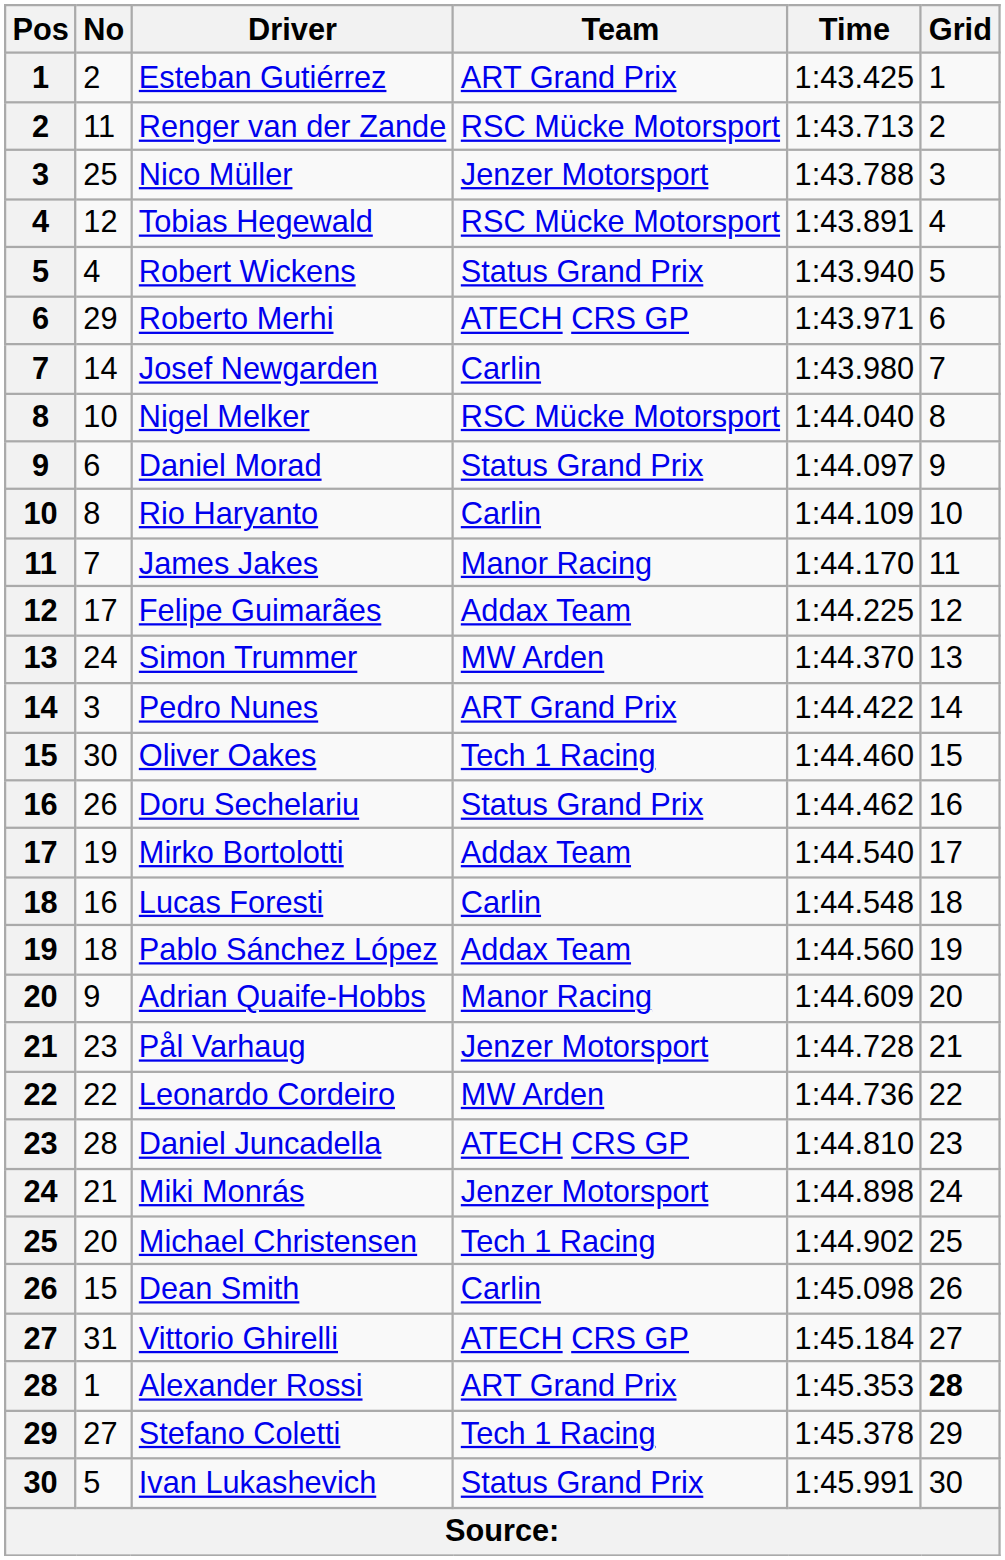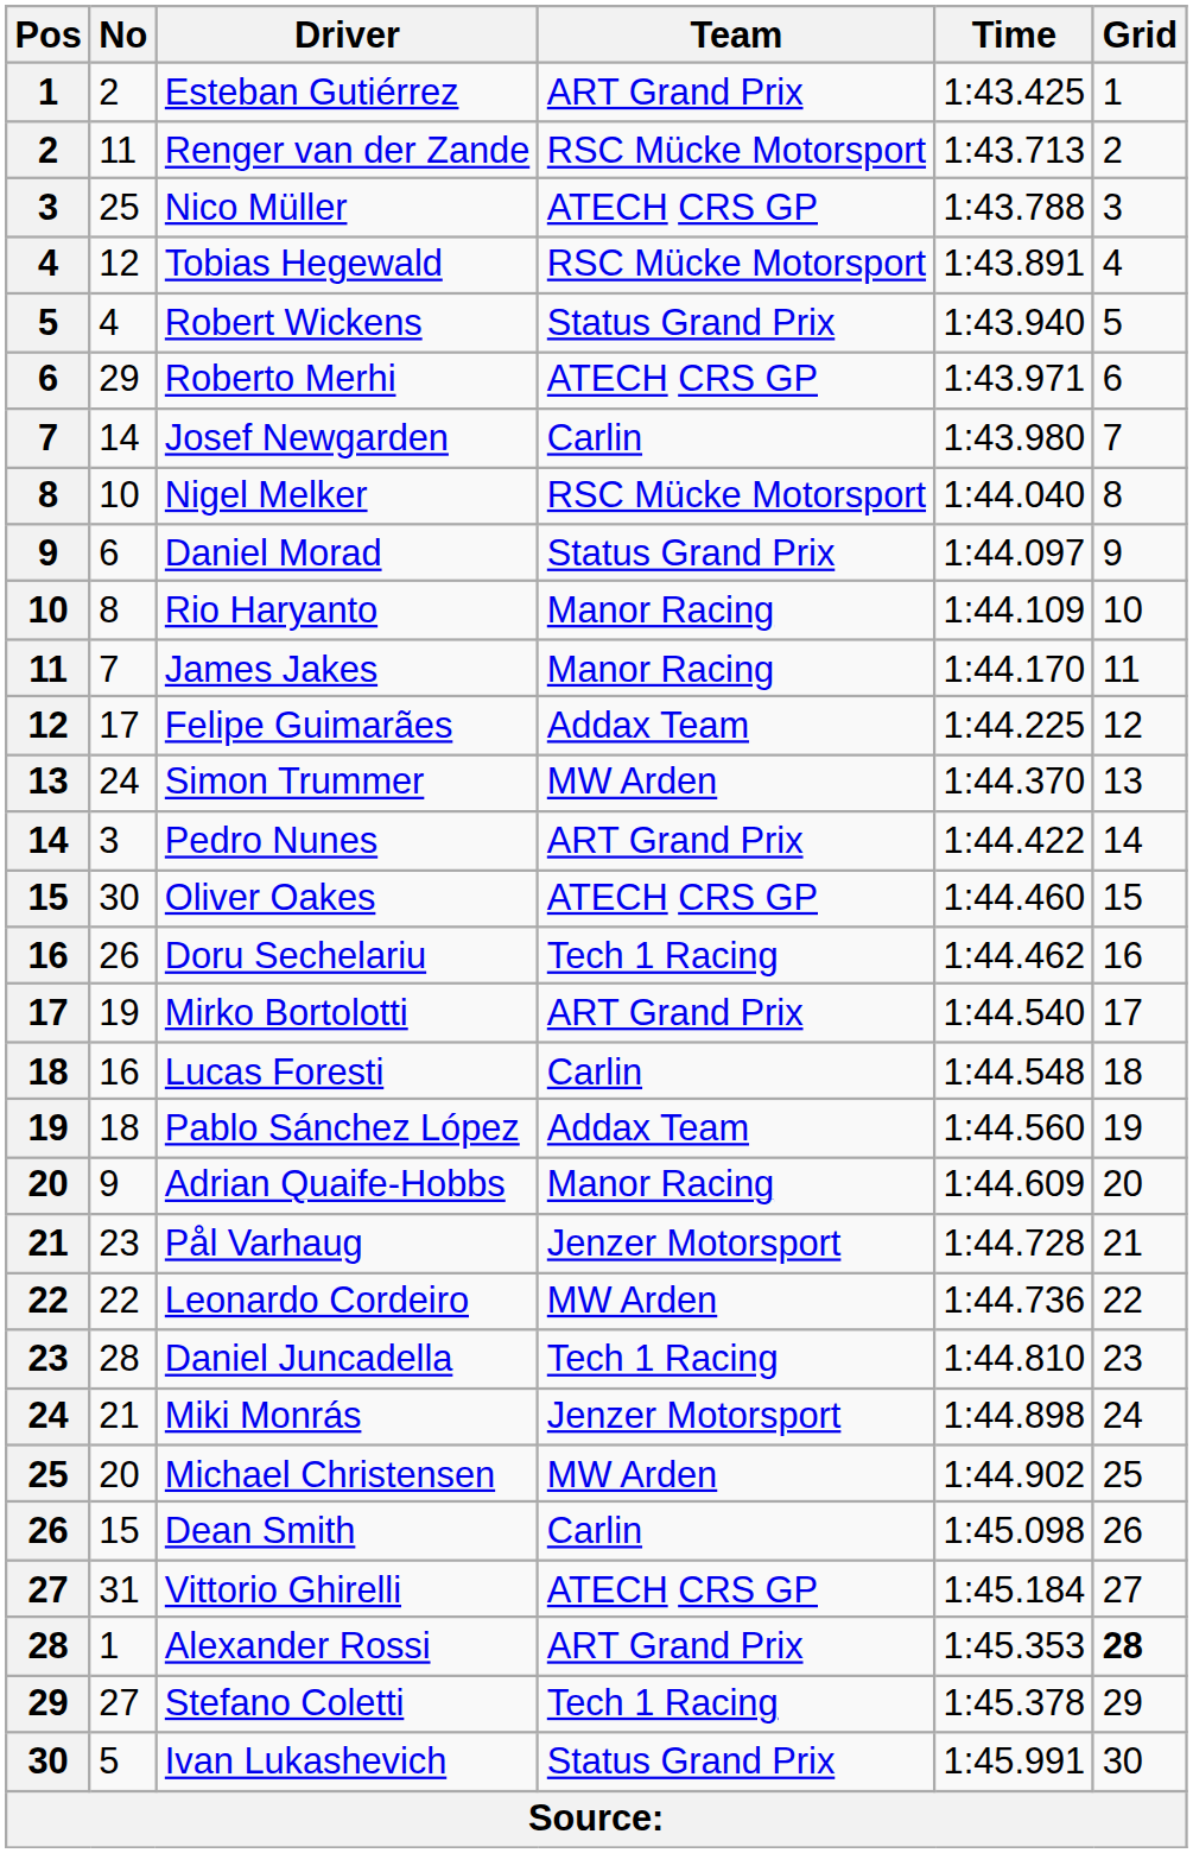Nico Müller | Team: Jenzer Motorsport -> ATECH CRS GP
Rio Haryanto | Team: Carlin -> Manor Racing
Oliver Oakes | Team: Tech 1 Racing -> ATECH CRS GP
Doru Sechelariu | Team: Status Grand Prix -> Tech 1 Racing
Mirko Bortolotti | Team: Addax Team -> ART Grand Prix
Daniel Juncadella | Team: ATECH CRS GP -> Tech 1 Racing
Michael Christensen | Team: Tech 1 Racing -> MW Arden
